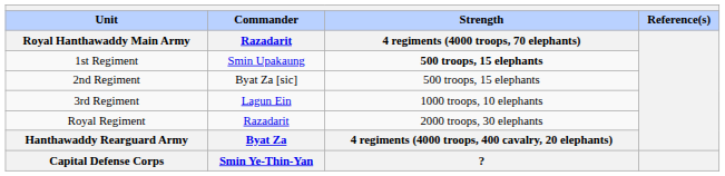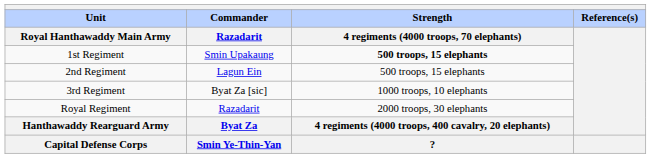2nd Regiment | Commander / Razadarit: Byat Za [sic] -> Lagun Ein
3rd Regiment | Commander / Razadarit: Lagun Ein -> Byat Za [sic]
